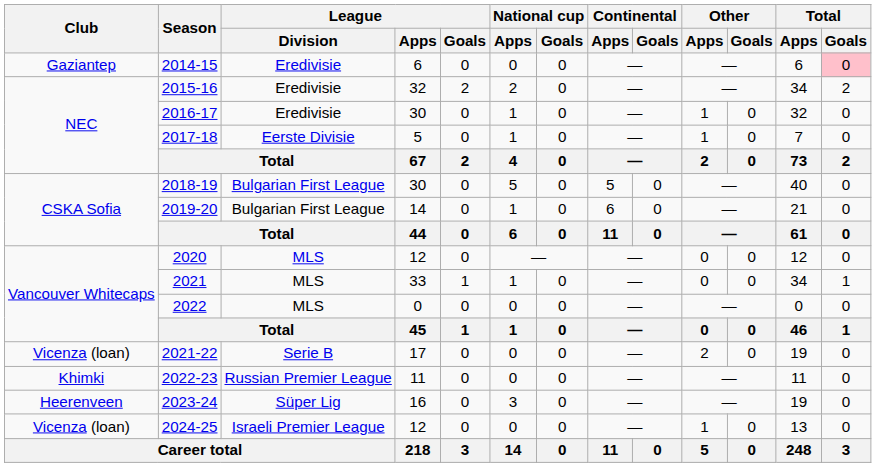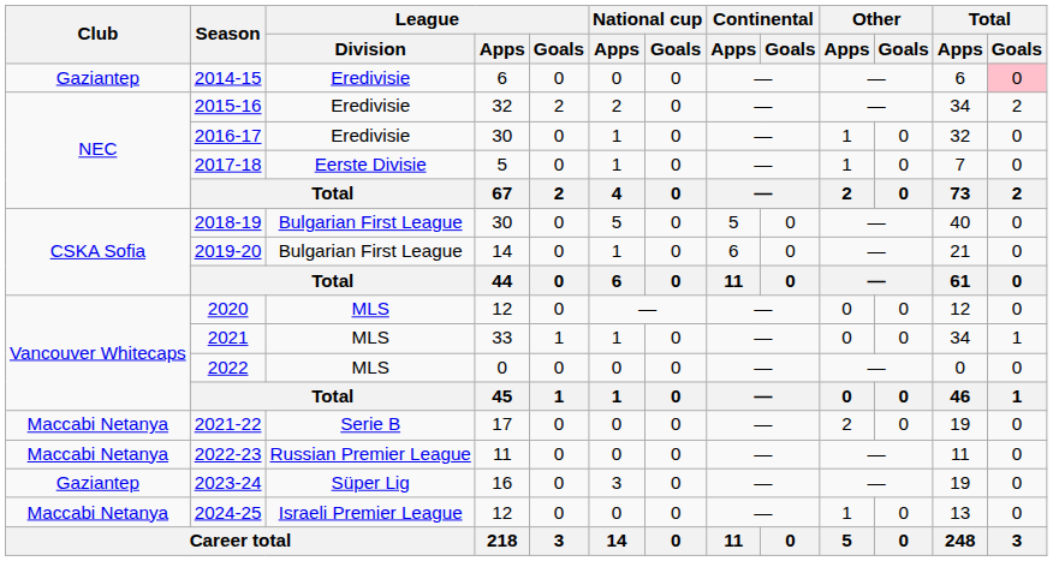2021-22 | Club: Vicenza (loan) -> Maccabi Netanya
2022-23 | Club: Khimki -> Maccabi Netanya
2023-24 | Club: Heerenveen -> Gaziantep
2024-25 | Club: Vicenza (loan) -> Maccabi Netanya
